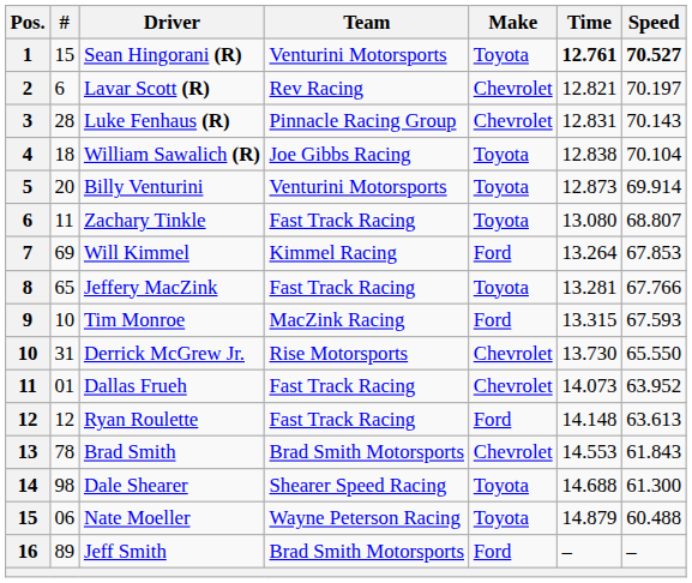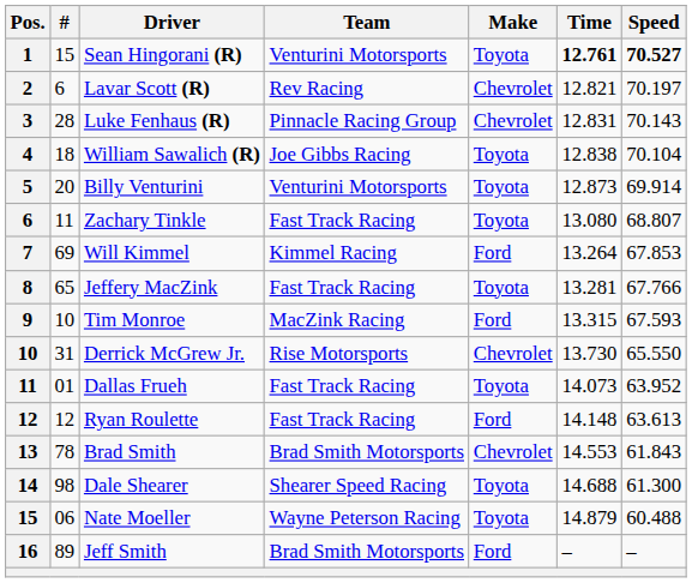Dallas Frueh | Make: Chevrolet -> Toyota
